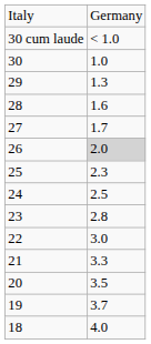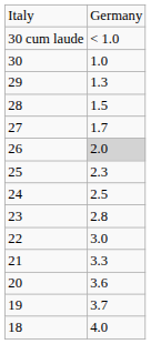28 | column 2: 1.6 -> 1.5
20 | column 2: 3.5 -> 3.6
